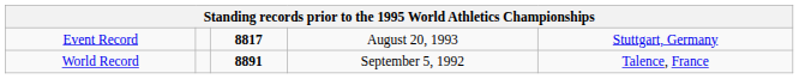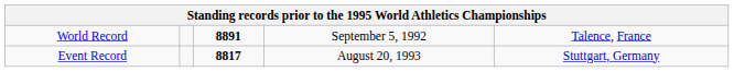rows swapped: World Record <-> Event Record
